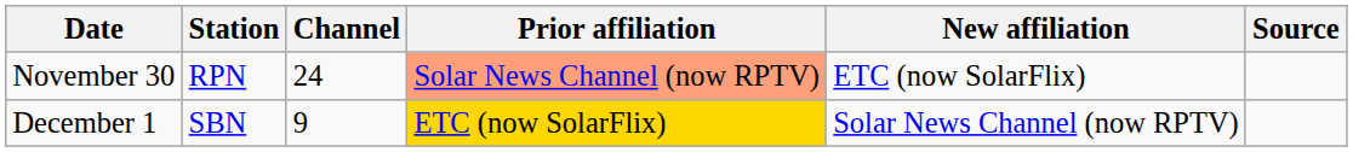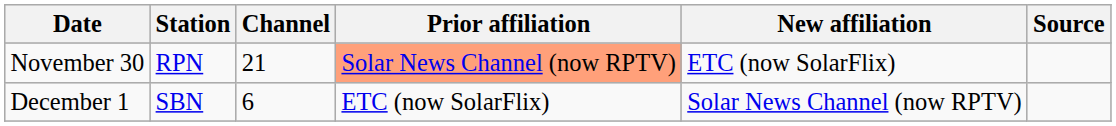November 30 | Channel: 24 -> 21
December 1 | Channel: 9 -> 6
December 1 | Prior affiliation: gold background -> no background
